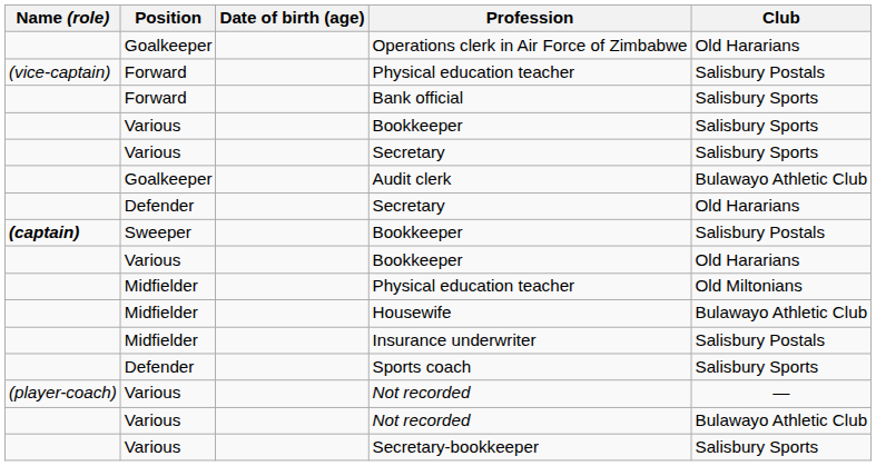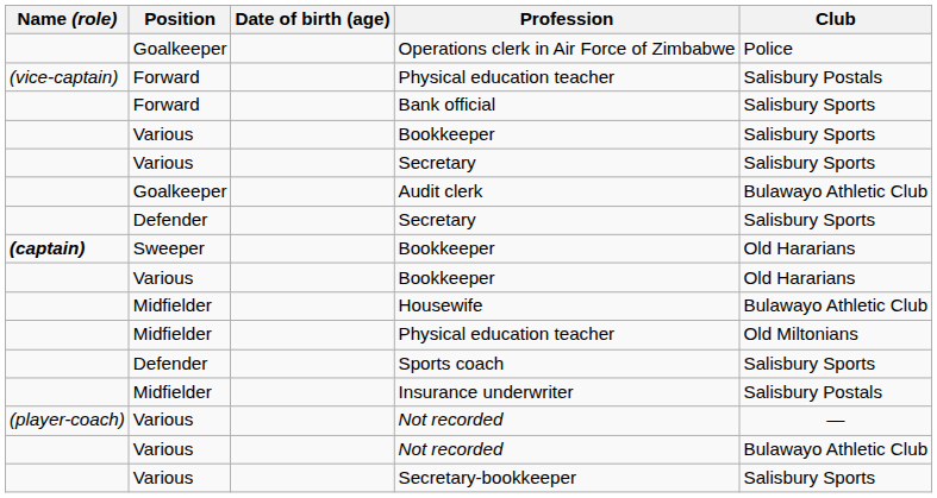Operations clerk in Air Force of Zimbabwe | Club: Old Hararians -> Police
Defender / Secretary | Club: Old Hararians -> Salisbury Sports
Sweeper / Bookkeeper | Club: Salisbury Postals -> Old Hararians
rows swapped: Housewife <-> Midfielder / Physical education teacher
rows swapped: Insurance underwriter <-> Sports coach
